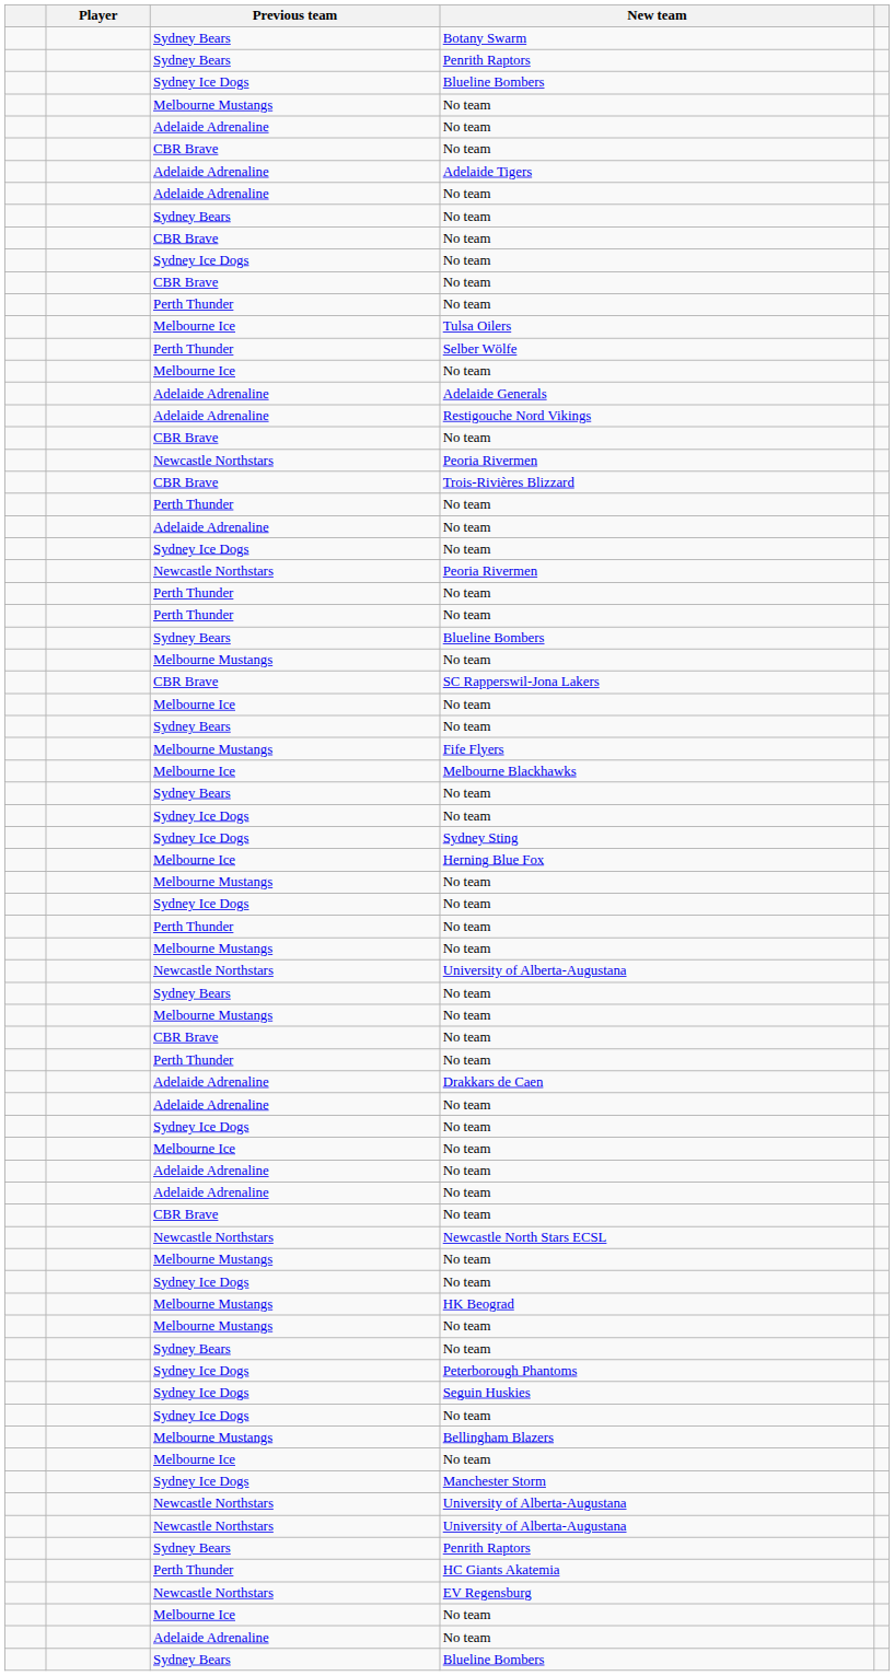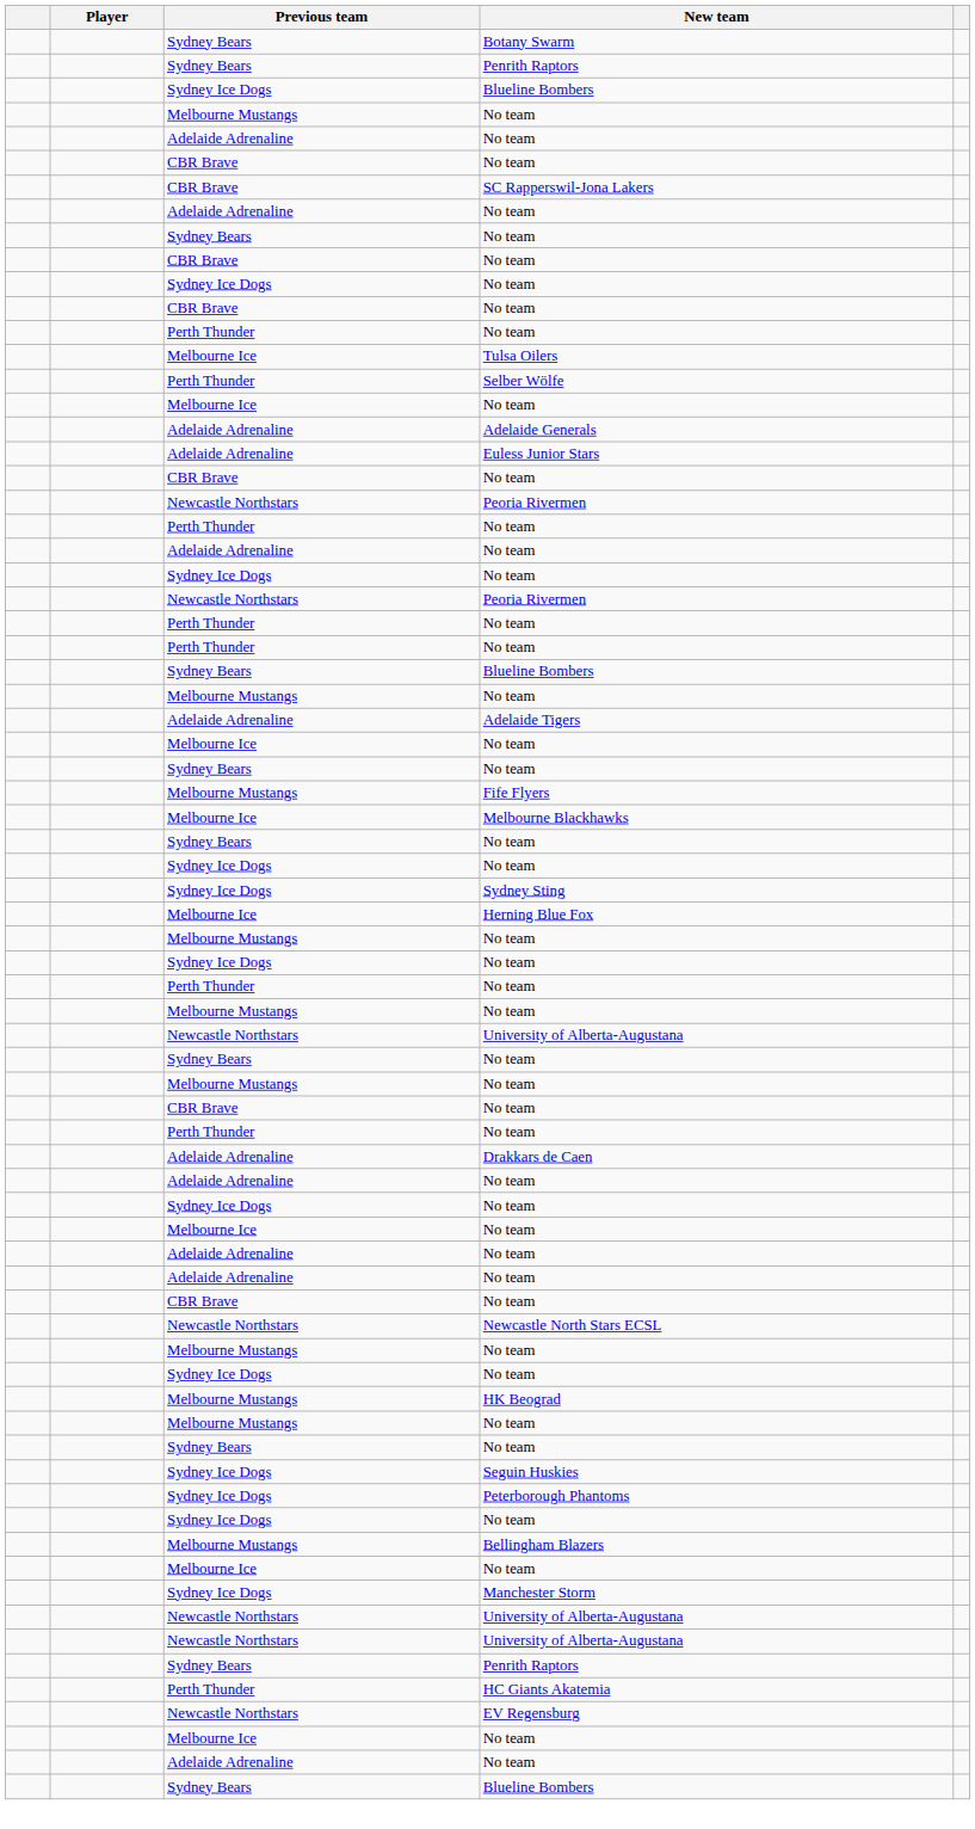rows swapped: SC Rapperswil-Jona Lakers <-> Adelaide Tigers
+ row: Adelaide Adrenaline | Euless Junior Stars
- row: Adelaide Adrenaline | Restigouche Nord Vikings
- row: CBR Brave | Trois-Rivières Blizzard
rows swapped: Seguin Huskies <-> Peterborough Phantoms
